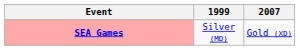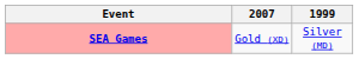columns swapped: 1999 <-> 2007
